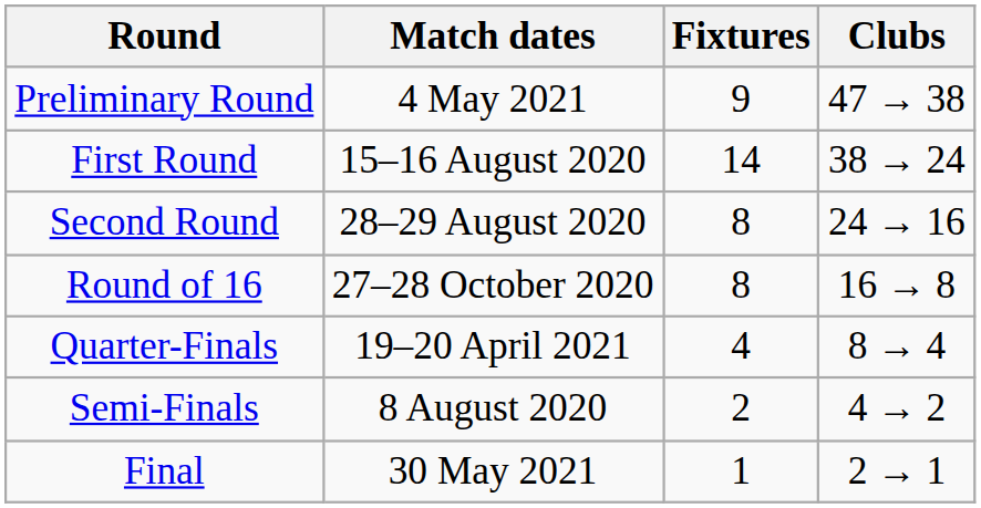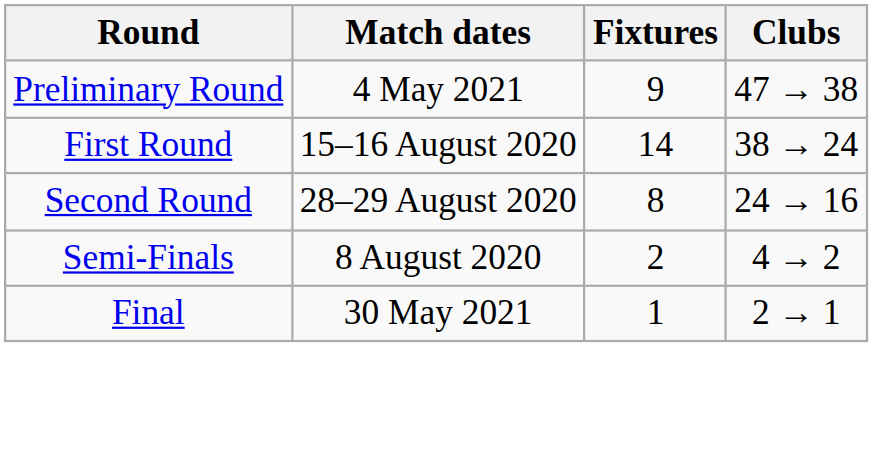- row: Round of 16 | 27–28 October 2020 | 8 | 16 → 8
- row: Quarter-Finals | 19–20 April 2021 | 4 | 8 → 4
